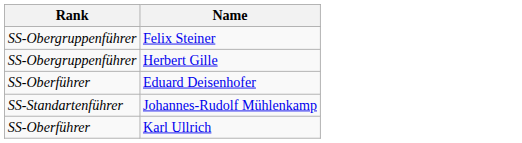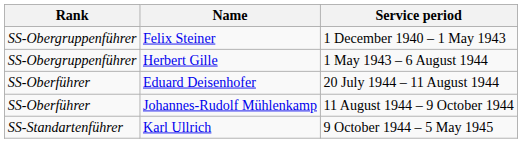+ column: Service period | 1 December 1940 – 1 May 1943 | 1 May 1943 – 6 August 1944 | 20 July 1944 – 11 August 1944 | 11 August 1944 – 9 October 1944 | 9 October 1944 – 5 May 1945
Johannes-Rudolf Mühlenkamp | Rank: SS-Standartenführer -> SS-Oberführer
Karl Ullrich | Rank: SS-Oberführer -> SS-Standartenführer
